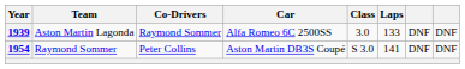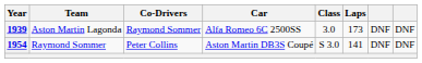1939 | Laps: 133 -> 173
